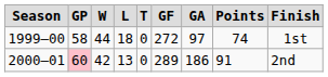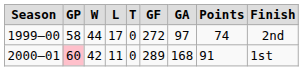1999–00 | L: 18 -> 17
1999–00 | Finish: 1st -> 2nd
2000–01 | L: 13 -> 11
2000–01 | GA: 186 -> 168
2000–01 | Finish: 2nd -> 1st
